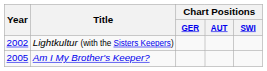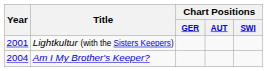Lightkultur (with the Sisters Keepers) | Year: 2002 -> 2001
Am I My Brother's Keeper? | Year: 2005 -> 2004
